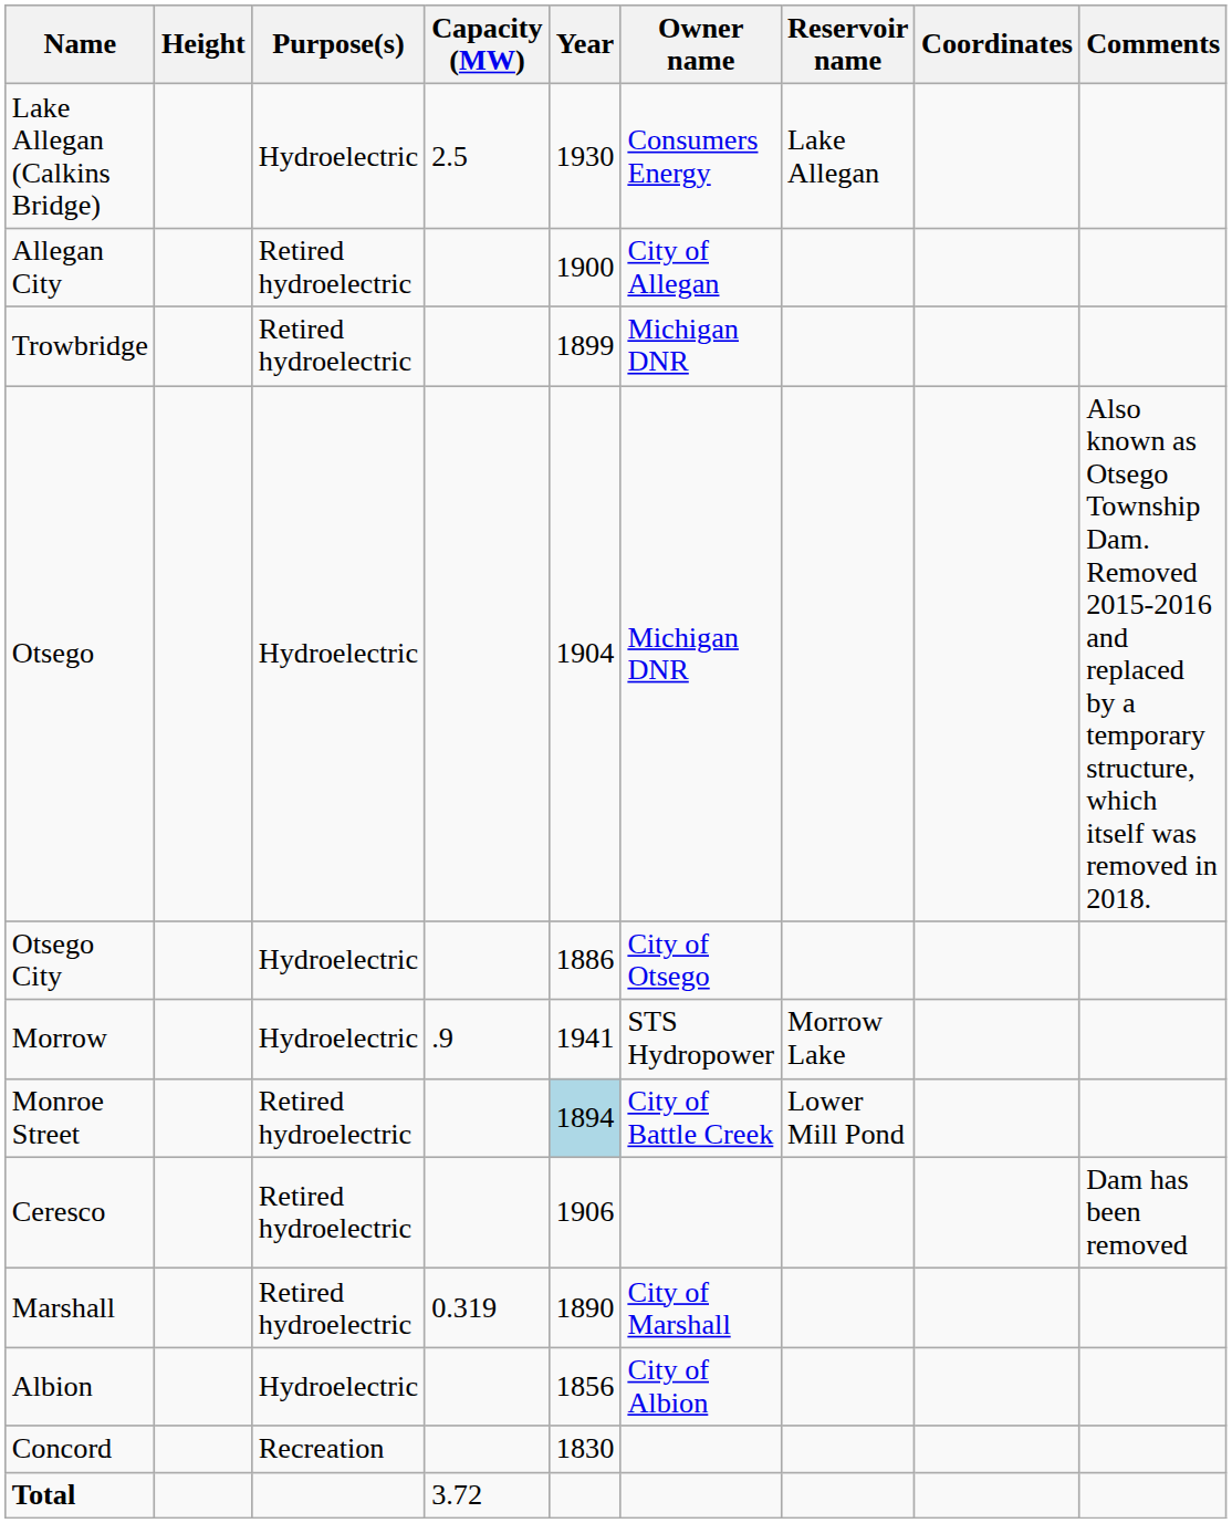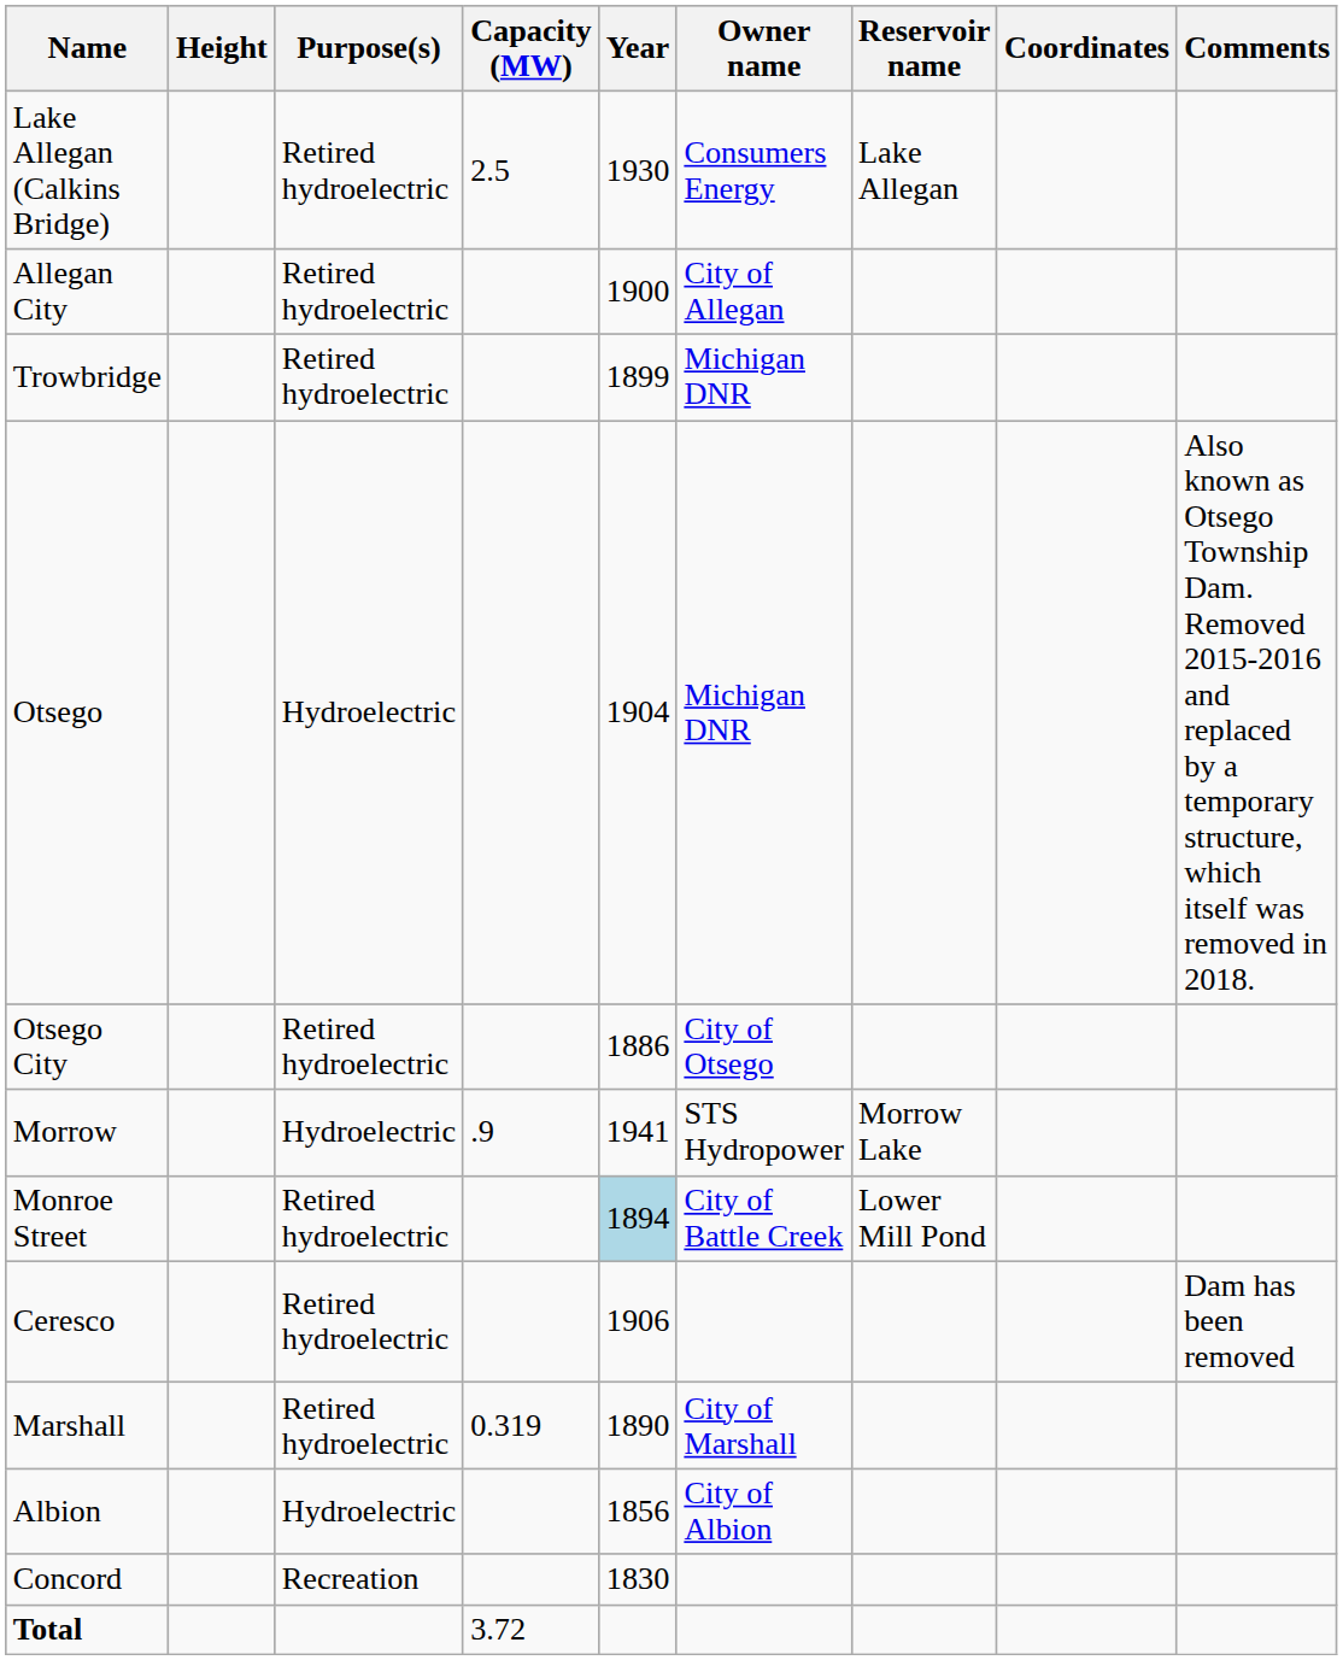Lake Allegan (Calkins Bridge) | Purpose(s): Hydroelectric -> Retired hydroelectric
Otsego City | Purpose(s): Hydroelectric -> Retired hydroelectric
